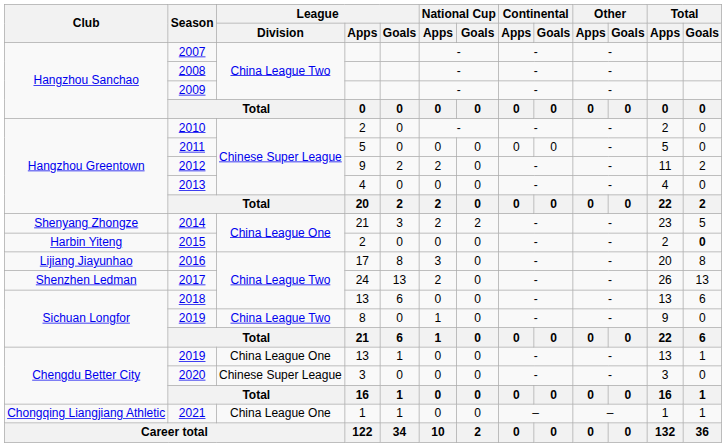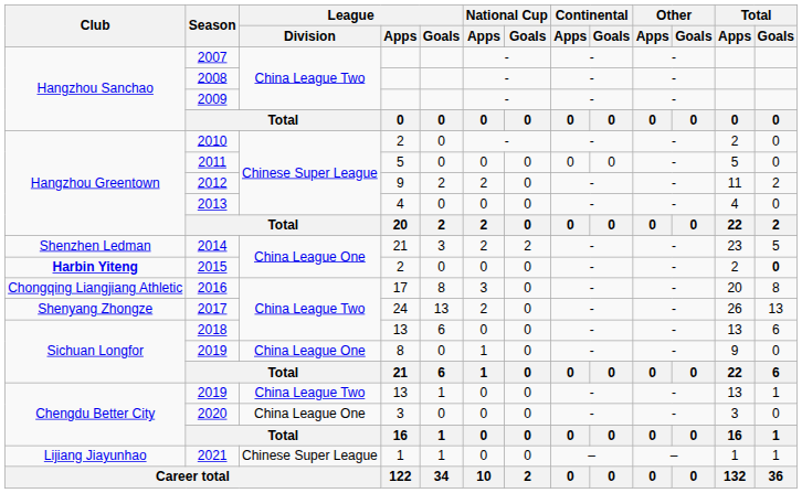2014 | Club: Shenyang Zhongze -> Shenzhen Ledman
2015 | Club: normal -> bold
2016 | Club: Lijiang Jiayunhao -> Chongqing Liangjiang Athletic
2017 | Club: Shenzhen Ledman -> Shenyang Zhongze
2019 / 8 | League / Division: China League Two -> China League One
2019 / 13 | League / Division: China League One -> China League Two
2020 | League / Division: Chinese Super League -> China League One
2021 | Club: Chongqing Liangjiang Athletic -> Lijiang Jiayunhao
2021 | League / Division: China League One -> Chinese Super League
